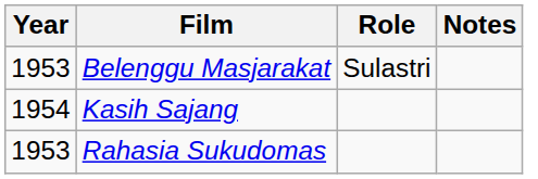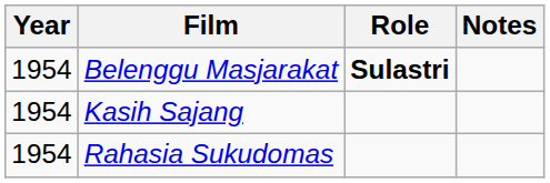Belenggu Masjarakat | Year: 1953 -> 1954
Belenggu Masjarakat | Role: normal -> bold
Rahasia Sukudomas | Year: 1953 -> 1954
